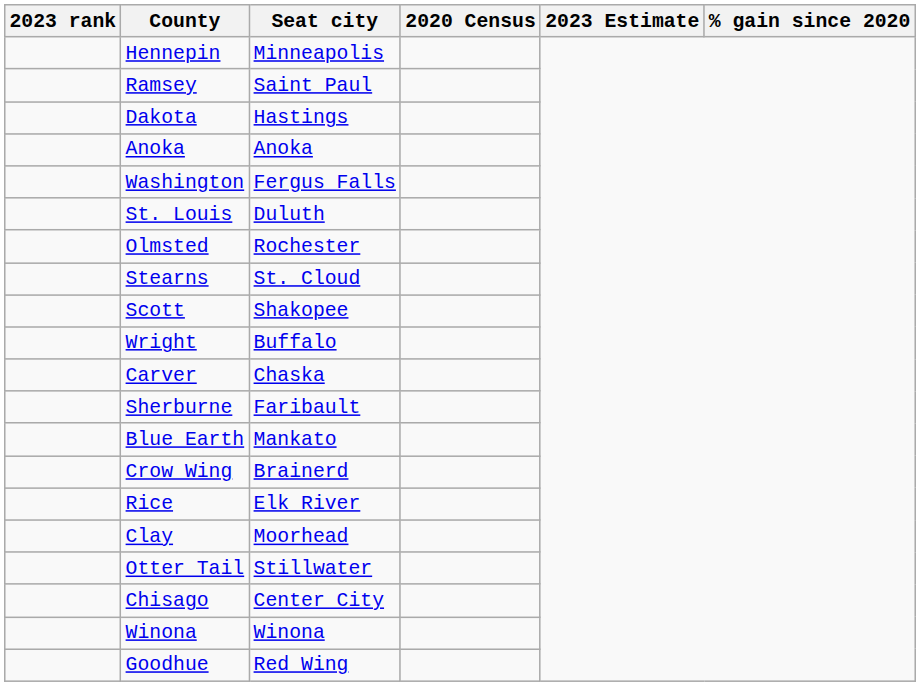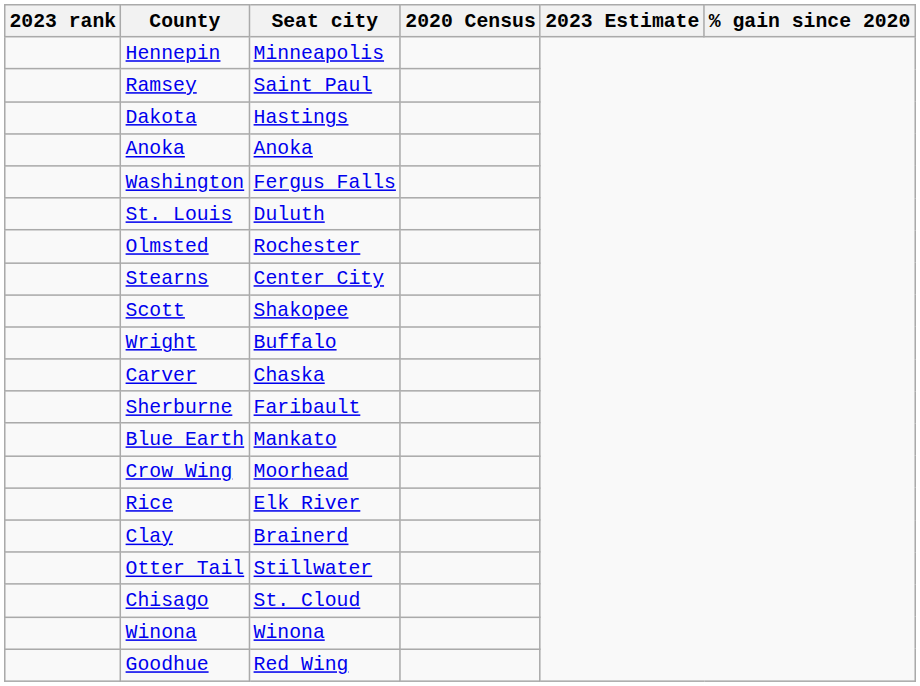Stearns | Seat city: St. Cloud -> Center City
Crow Wing | Seat city: Brainerd -> Moorhead
Clay | Seat city: Moorhead -> Brainerd
Chisago | Seat city: Center City -> St. Cloud
